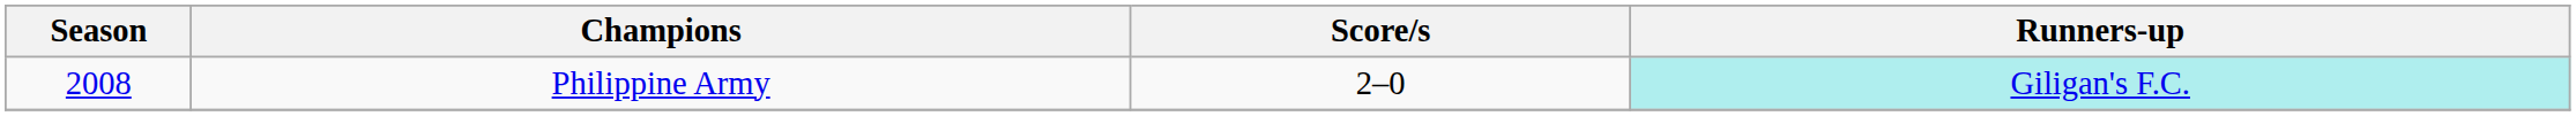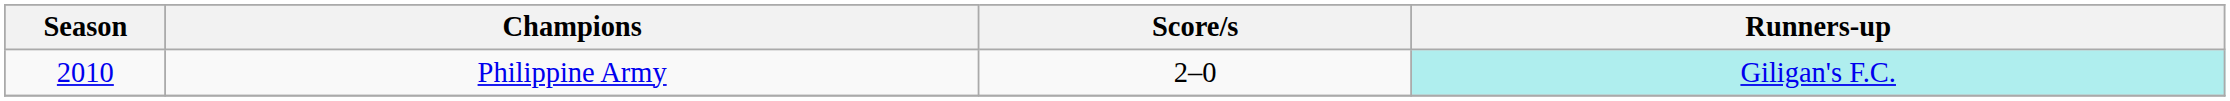Philippine Army | Season: 2008 -> 2010
